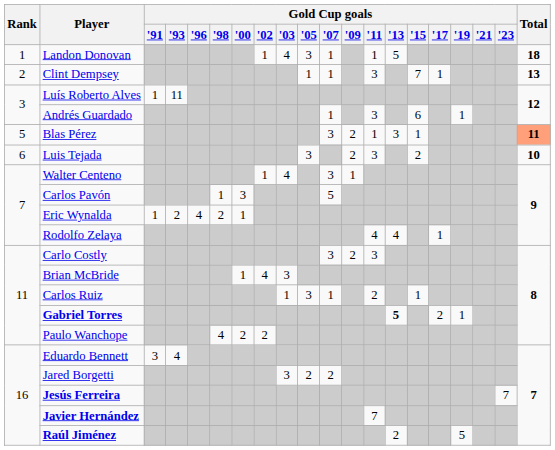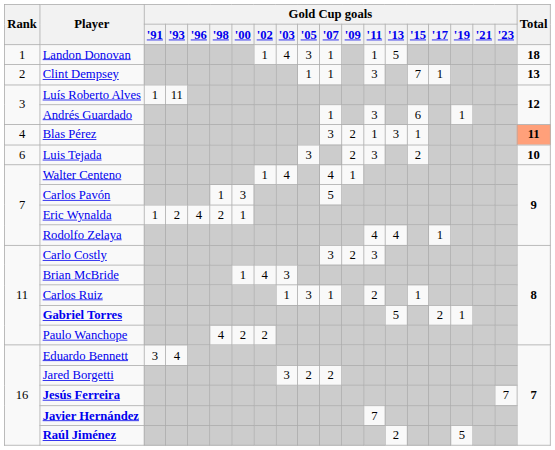Blas Pérez | Rank: 5 -> 4
Walter Centeno | Gold Cup goals / '07: 3 -> 4
Gabriel Torres | Gold Cup goals / '13: bold -> normal
